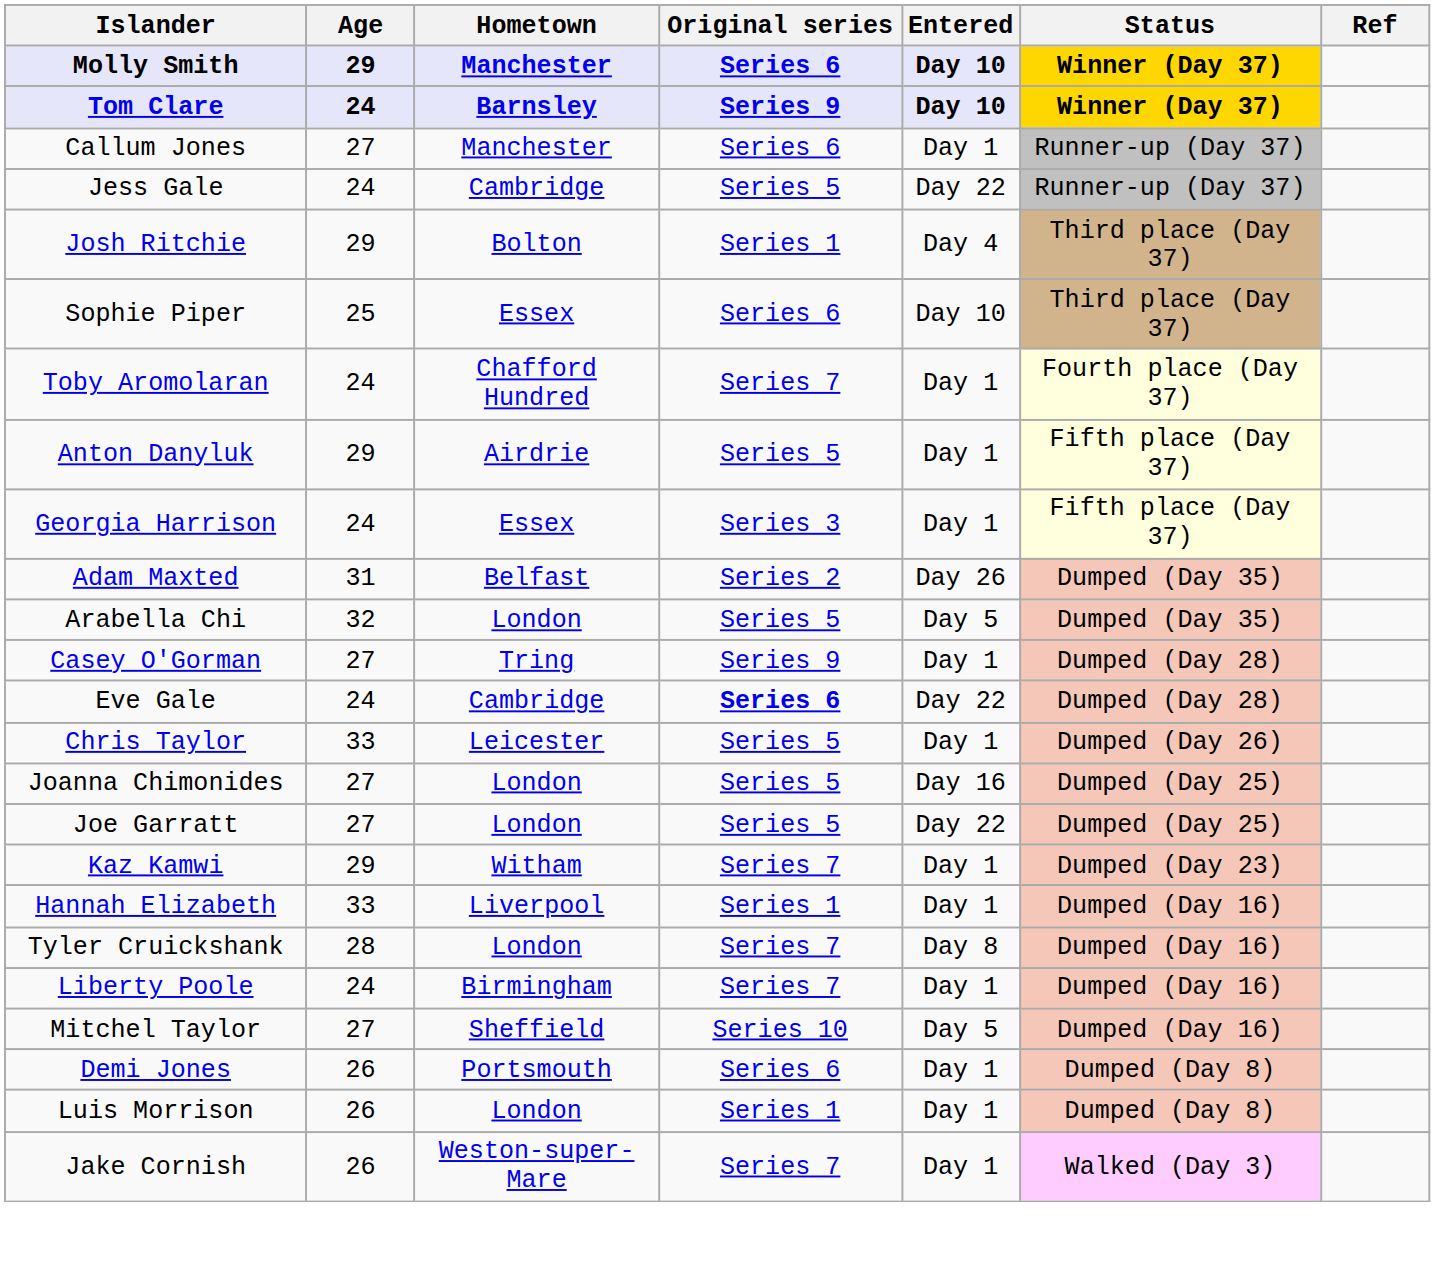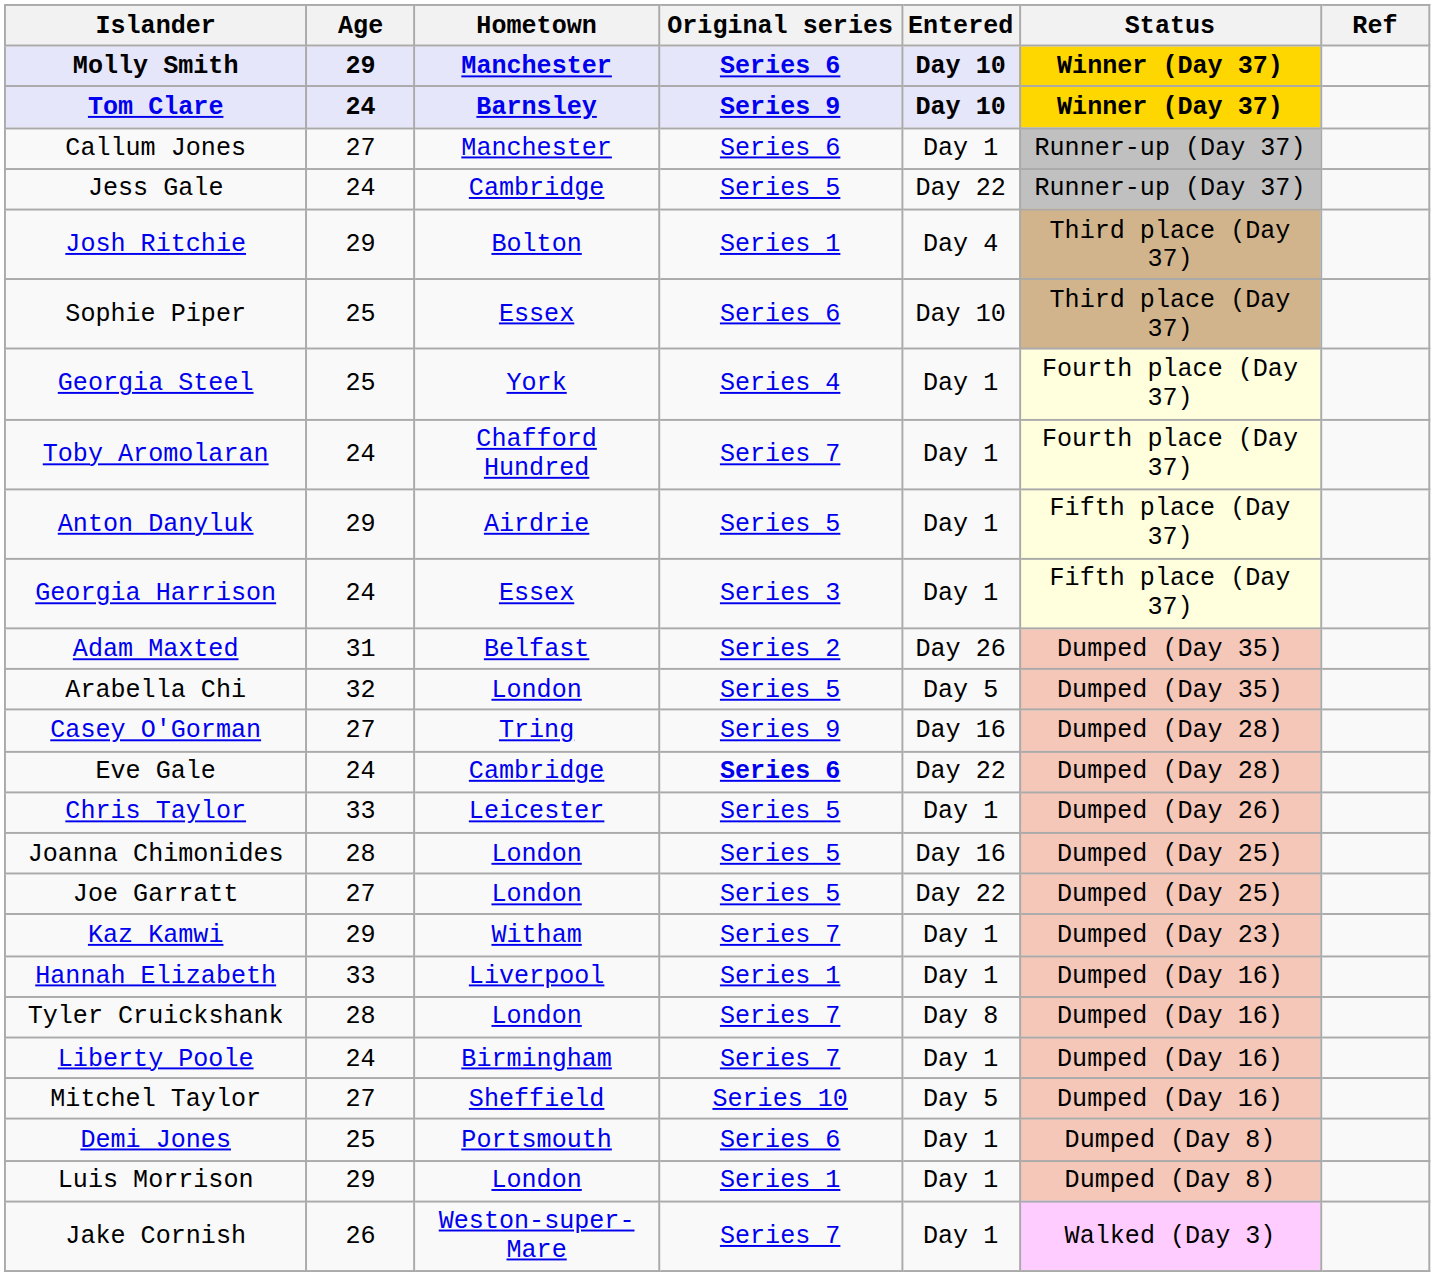+ row: Georgia Steel | 25 | York | Series 4 | Day 1 | Fourth place (Day 37)
Casey O'Gorman | Entered: Day 1 -> Day 16
Joanna Chimonides | Age: 27 -> 28
Demi Jones | Age: 26 -> 25
Luis Morrison | Age: 26 -> 29
